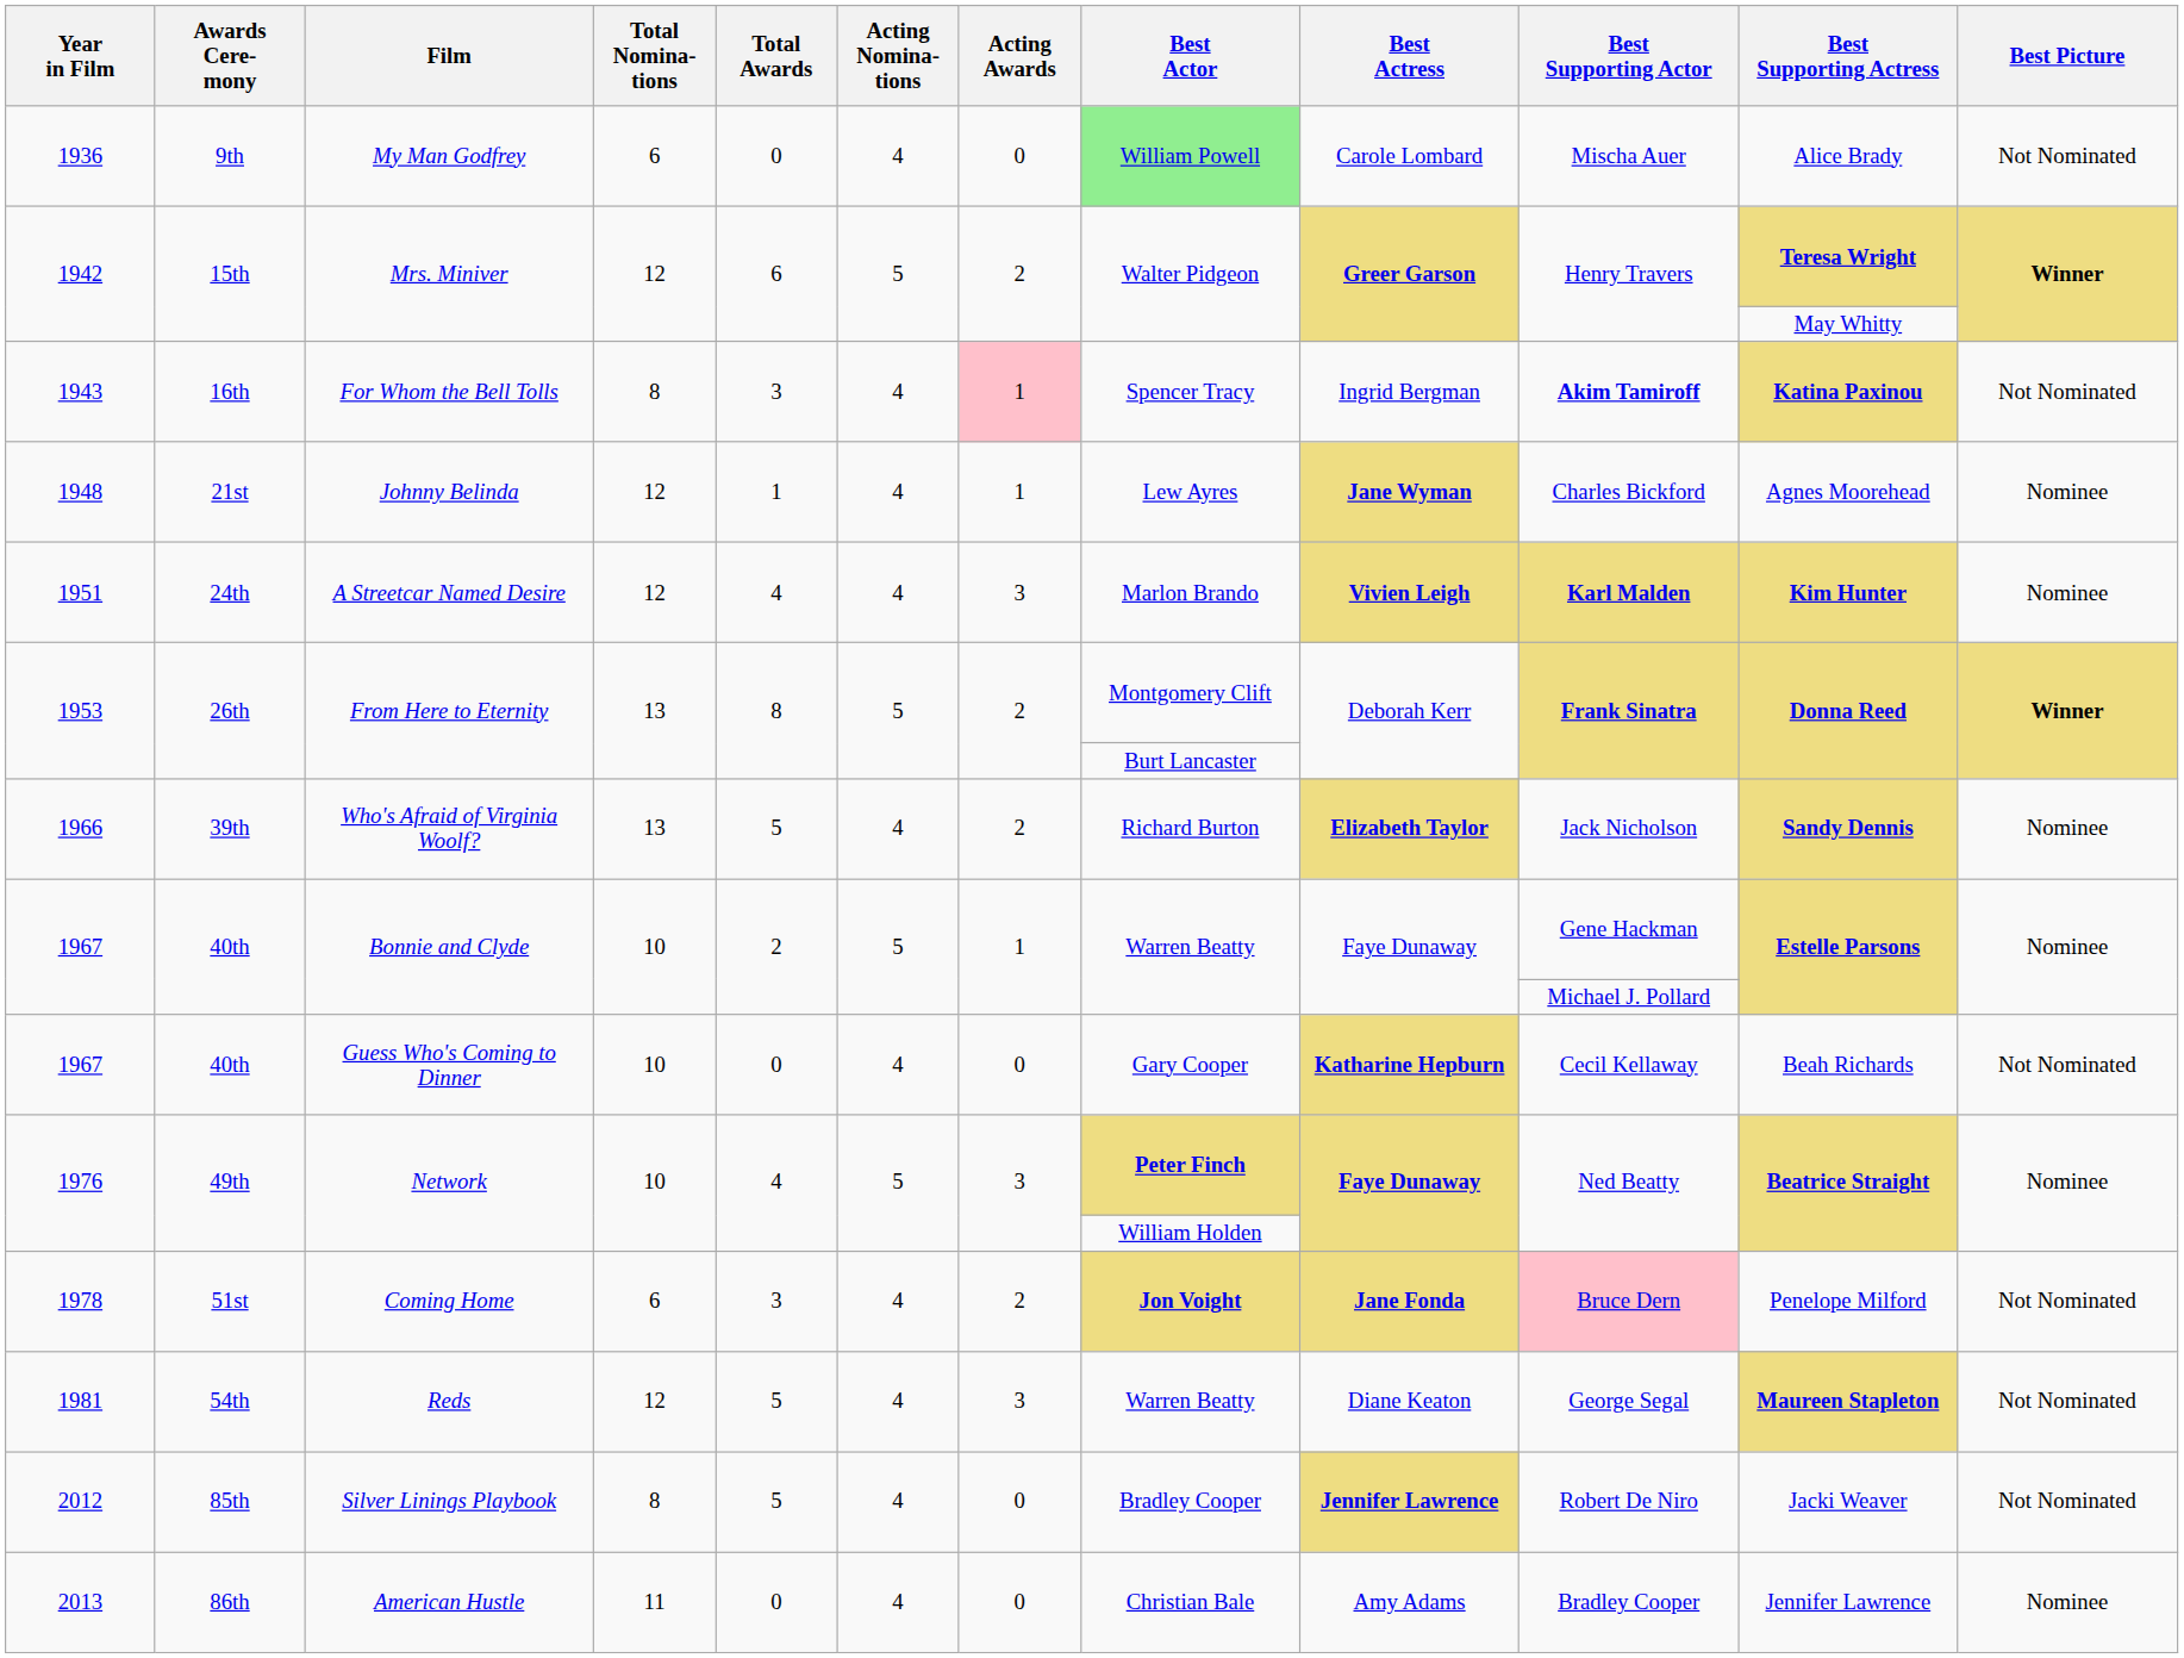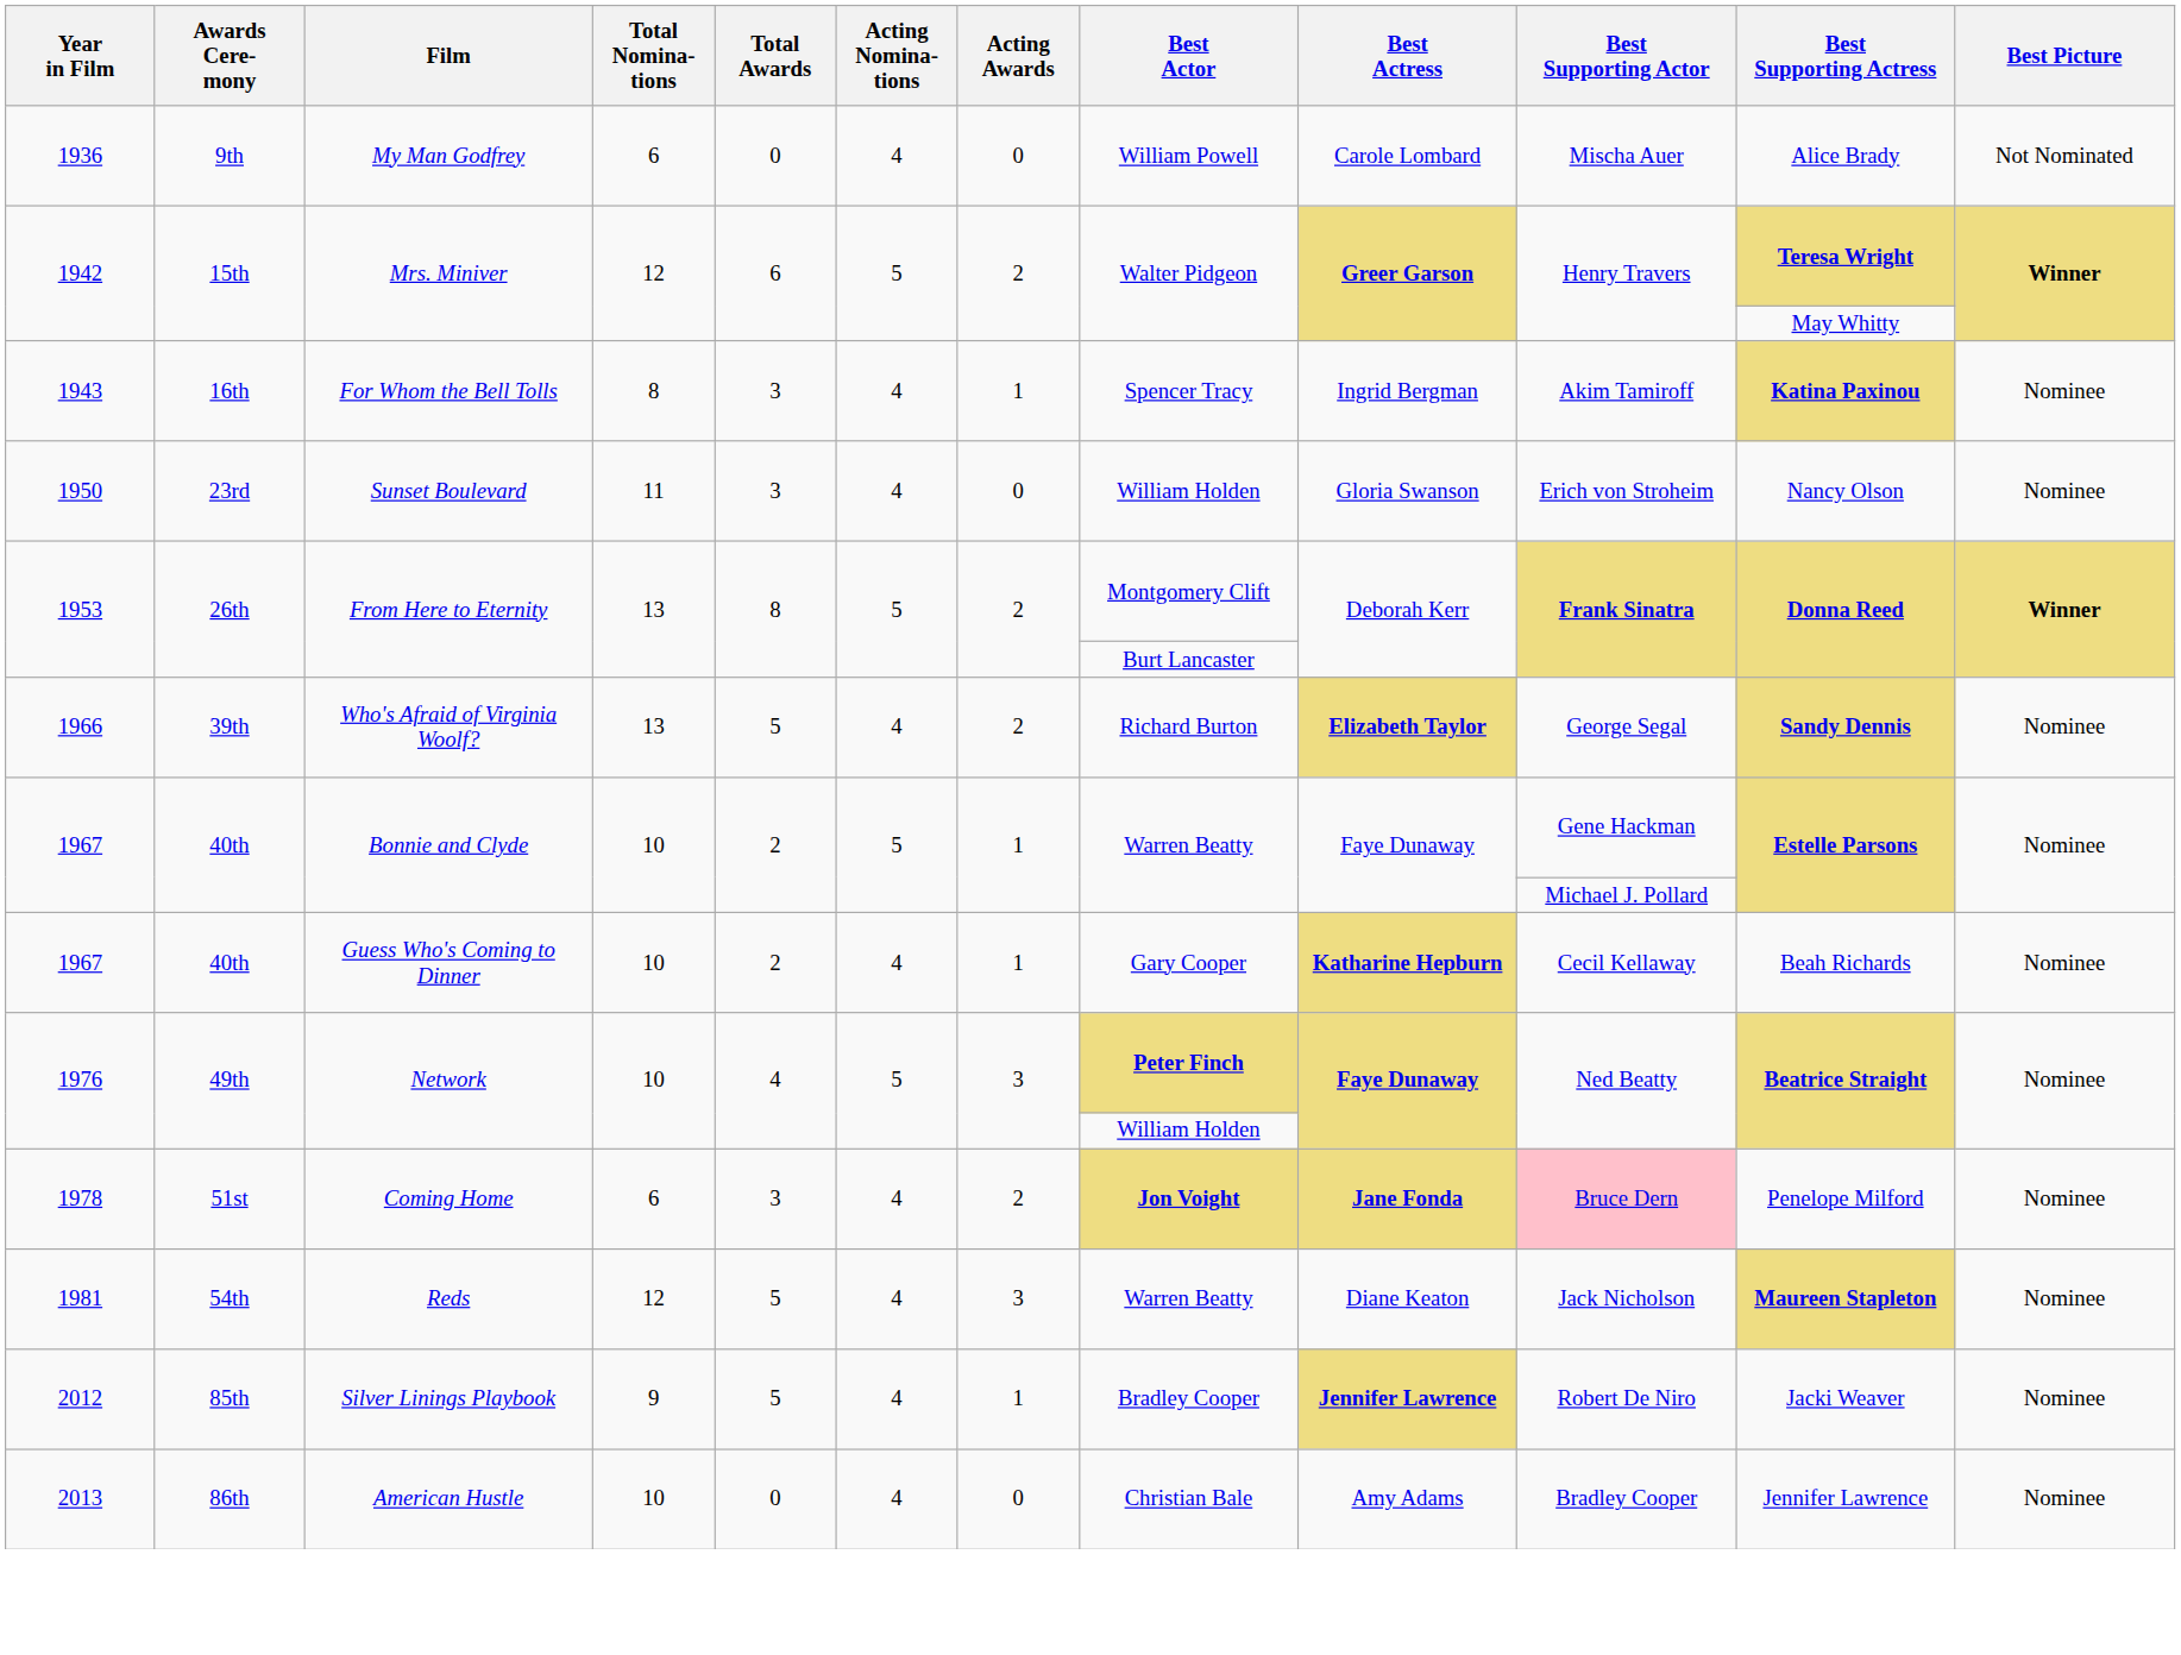My Man Godfrey | Best Actor: lightgreen background -> no background
For Whom the Bell Tolls | Acting Awards: pink background -> no background
For Whom the Bell Tolls | Best Supporting Actor: bold -> normal
For Whom the Bell Tolls | Best Picture: Not Nominated -> Nominee
- row: 1948 | 21st | Johnny Belinda | 12 | 1 | 4 | 1 | Lew Ayres | Jane Wyman | Charles Bickford | Agnes Moorehead | Nominee
+ row: 1950 | 23rd | Sunset Boulevard | 11 | 3 | 4 | 0 | William Holden | Gloria Swanson | Erich von Stroheim | Nancy Olson | Nominee
- row: 1951 | 24th | A Streetcar Named Desire | 12 | 4 | 4 | 3 | Marlon Brando | Vivien Leigh | Karl Malden | Kim Hunter | Nominee
Who's Afraid of Virginia Woolf? | Best Supporting Actor: Jack Nicholson -> George Segal
Guess Who's Coming to Dinner | Total Awards: 0 -> 2
Guess Who's Coming to Dinner | Acting Awards: 0 -> 1
Guess Who's Coming to Dinner | Best Picture: Not Nominated -> Nominee
Coming Home | Best Picture: Not Nominated -> Nominee
Reds | Best Supporting Actor: George Segal -> Jack Nicholson
Reds | Best Picture: Not Nominated -> Nominee
Silver Linings Playbook | Total Nomina- tions: 8 -> 9
Silver Linings Playbook | Acting Awards: 0 -> 1
Silver Linings Playbook | Best Picture: Not Nominated -> Nominee
American Hustle | Total Nomina- tions: 11 -> 10
